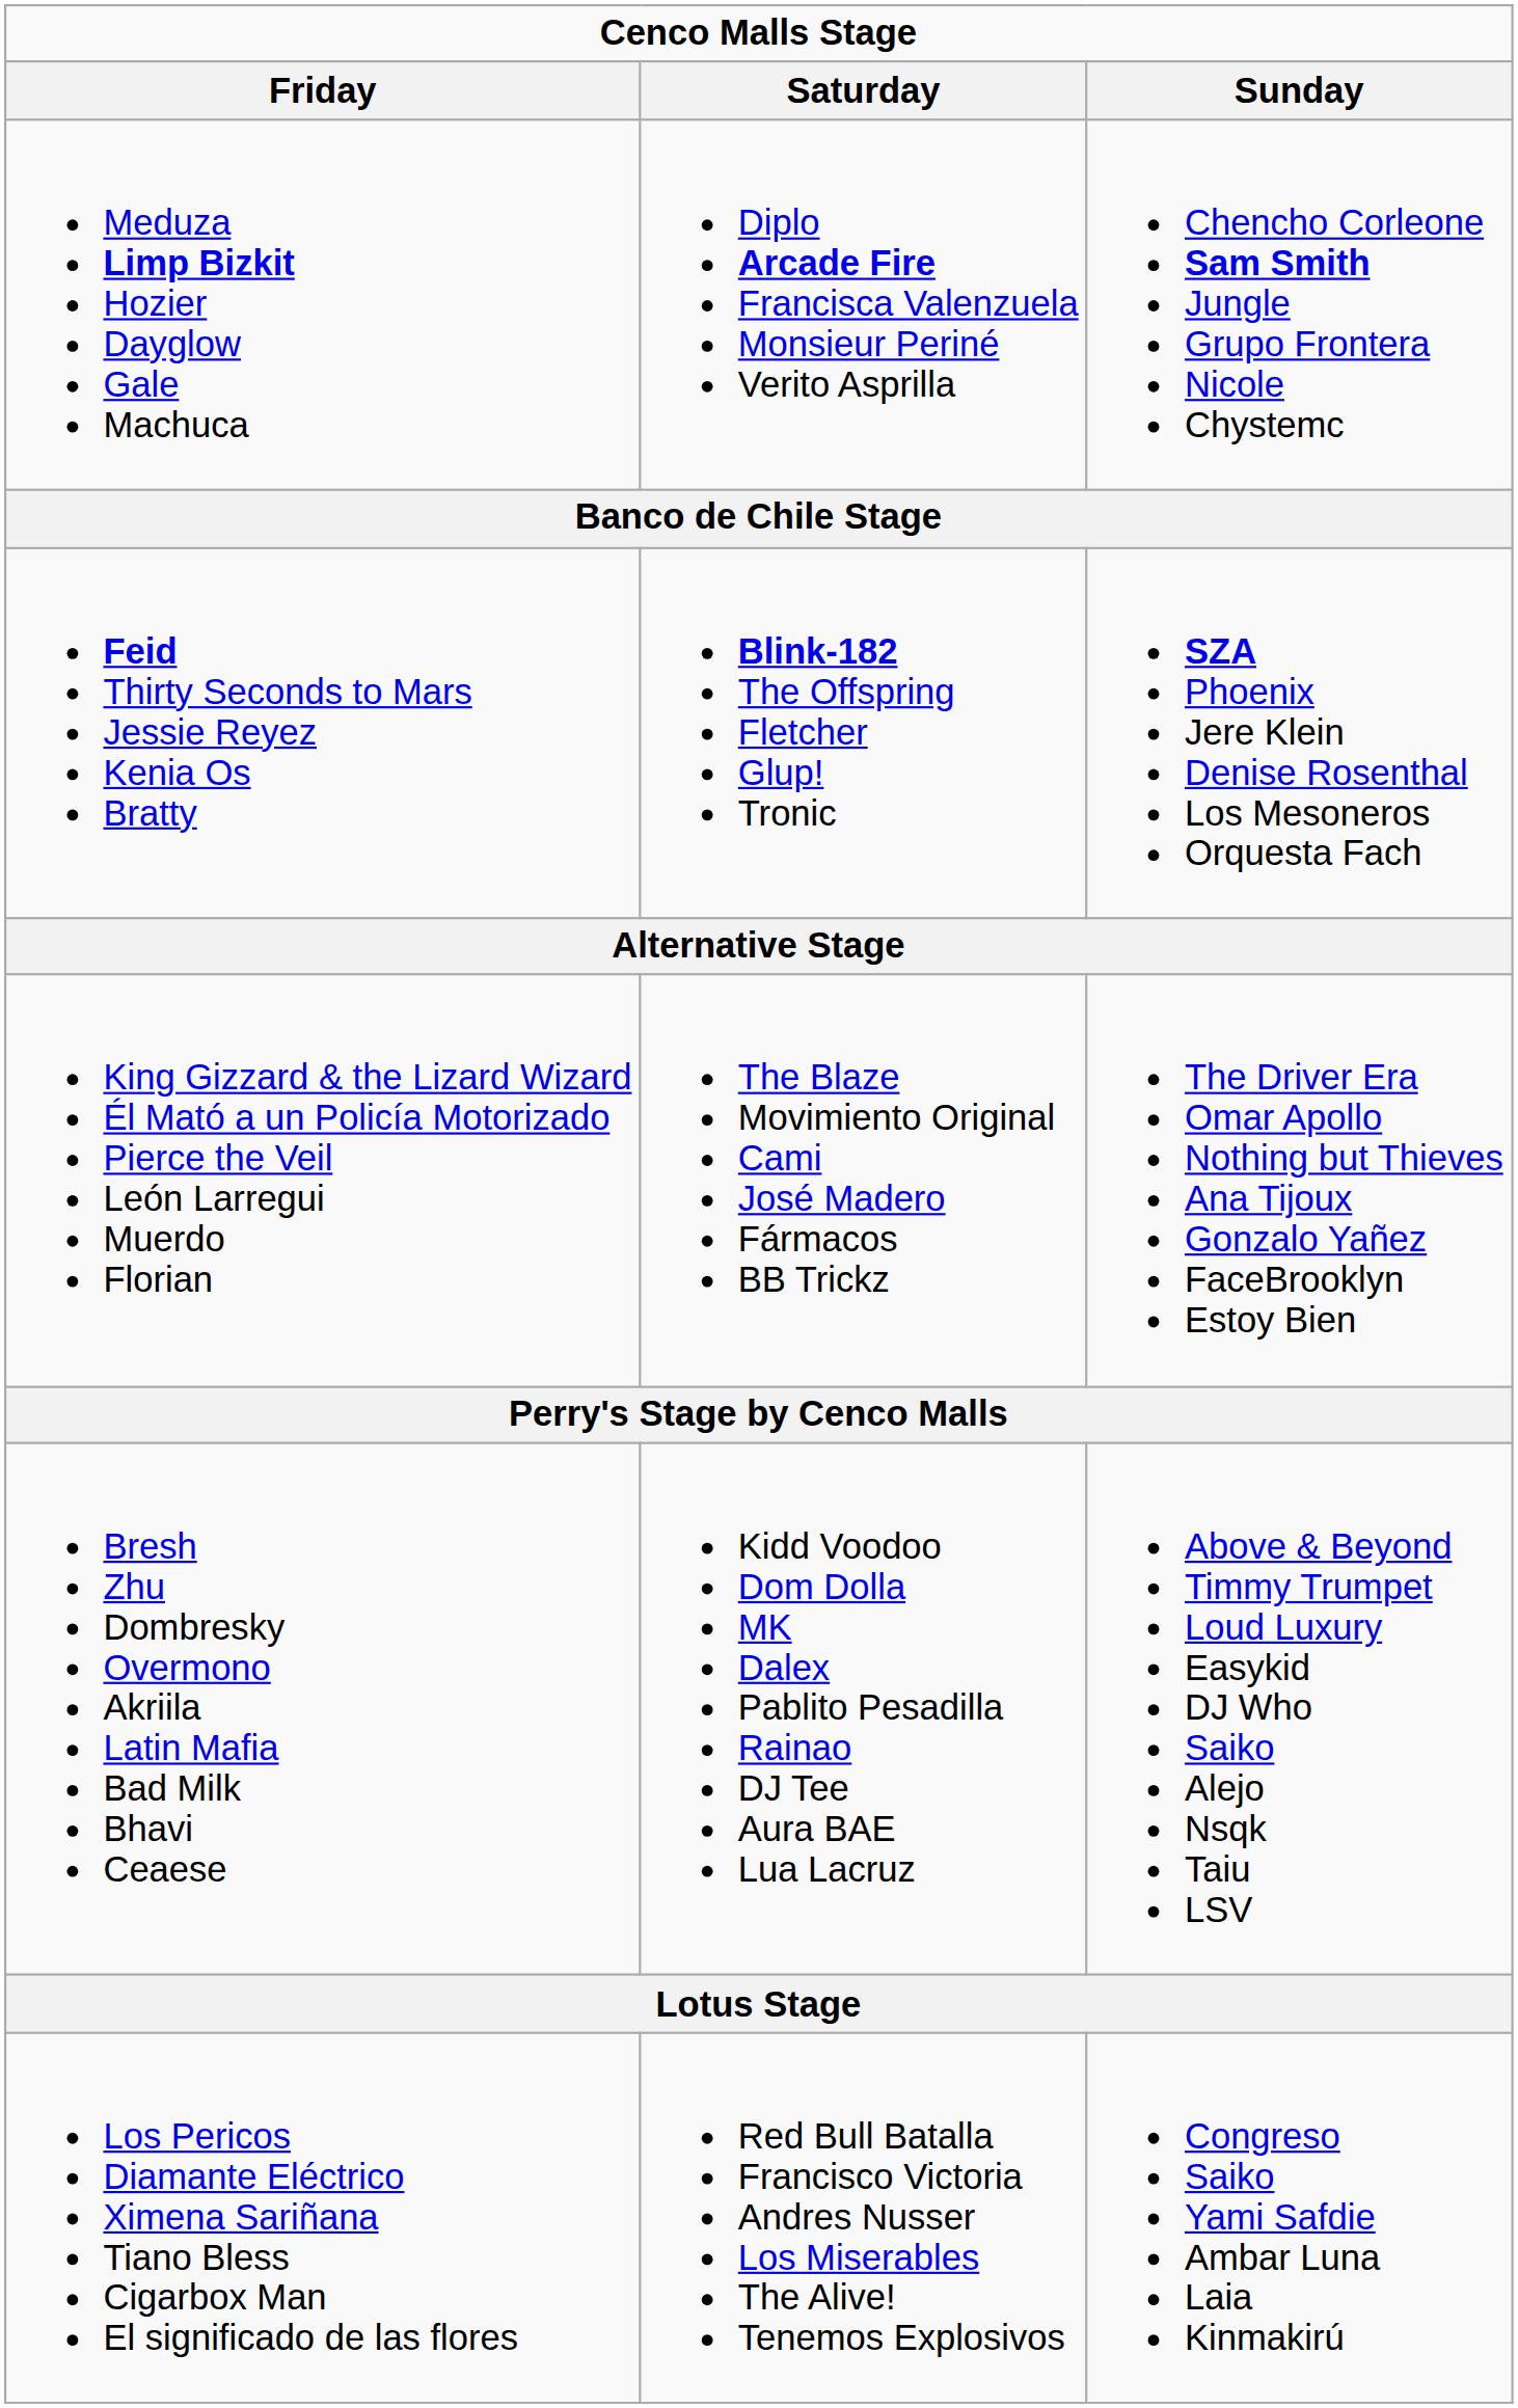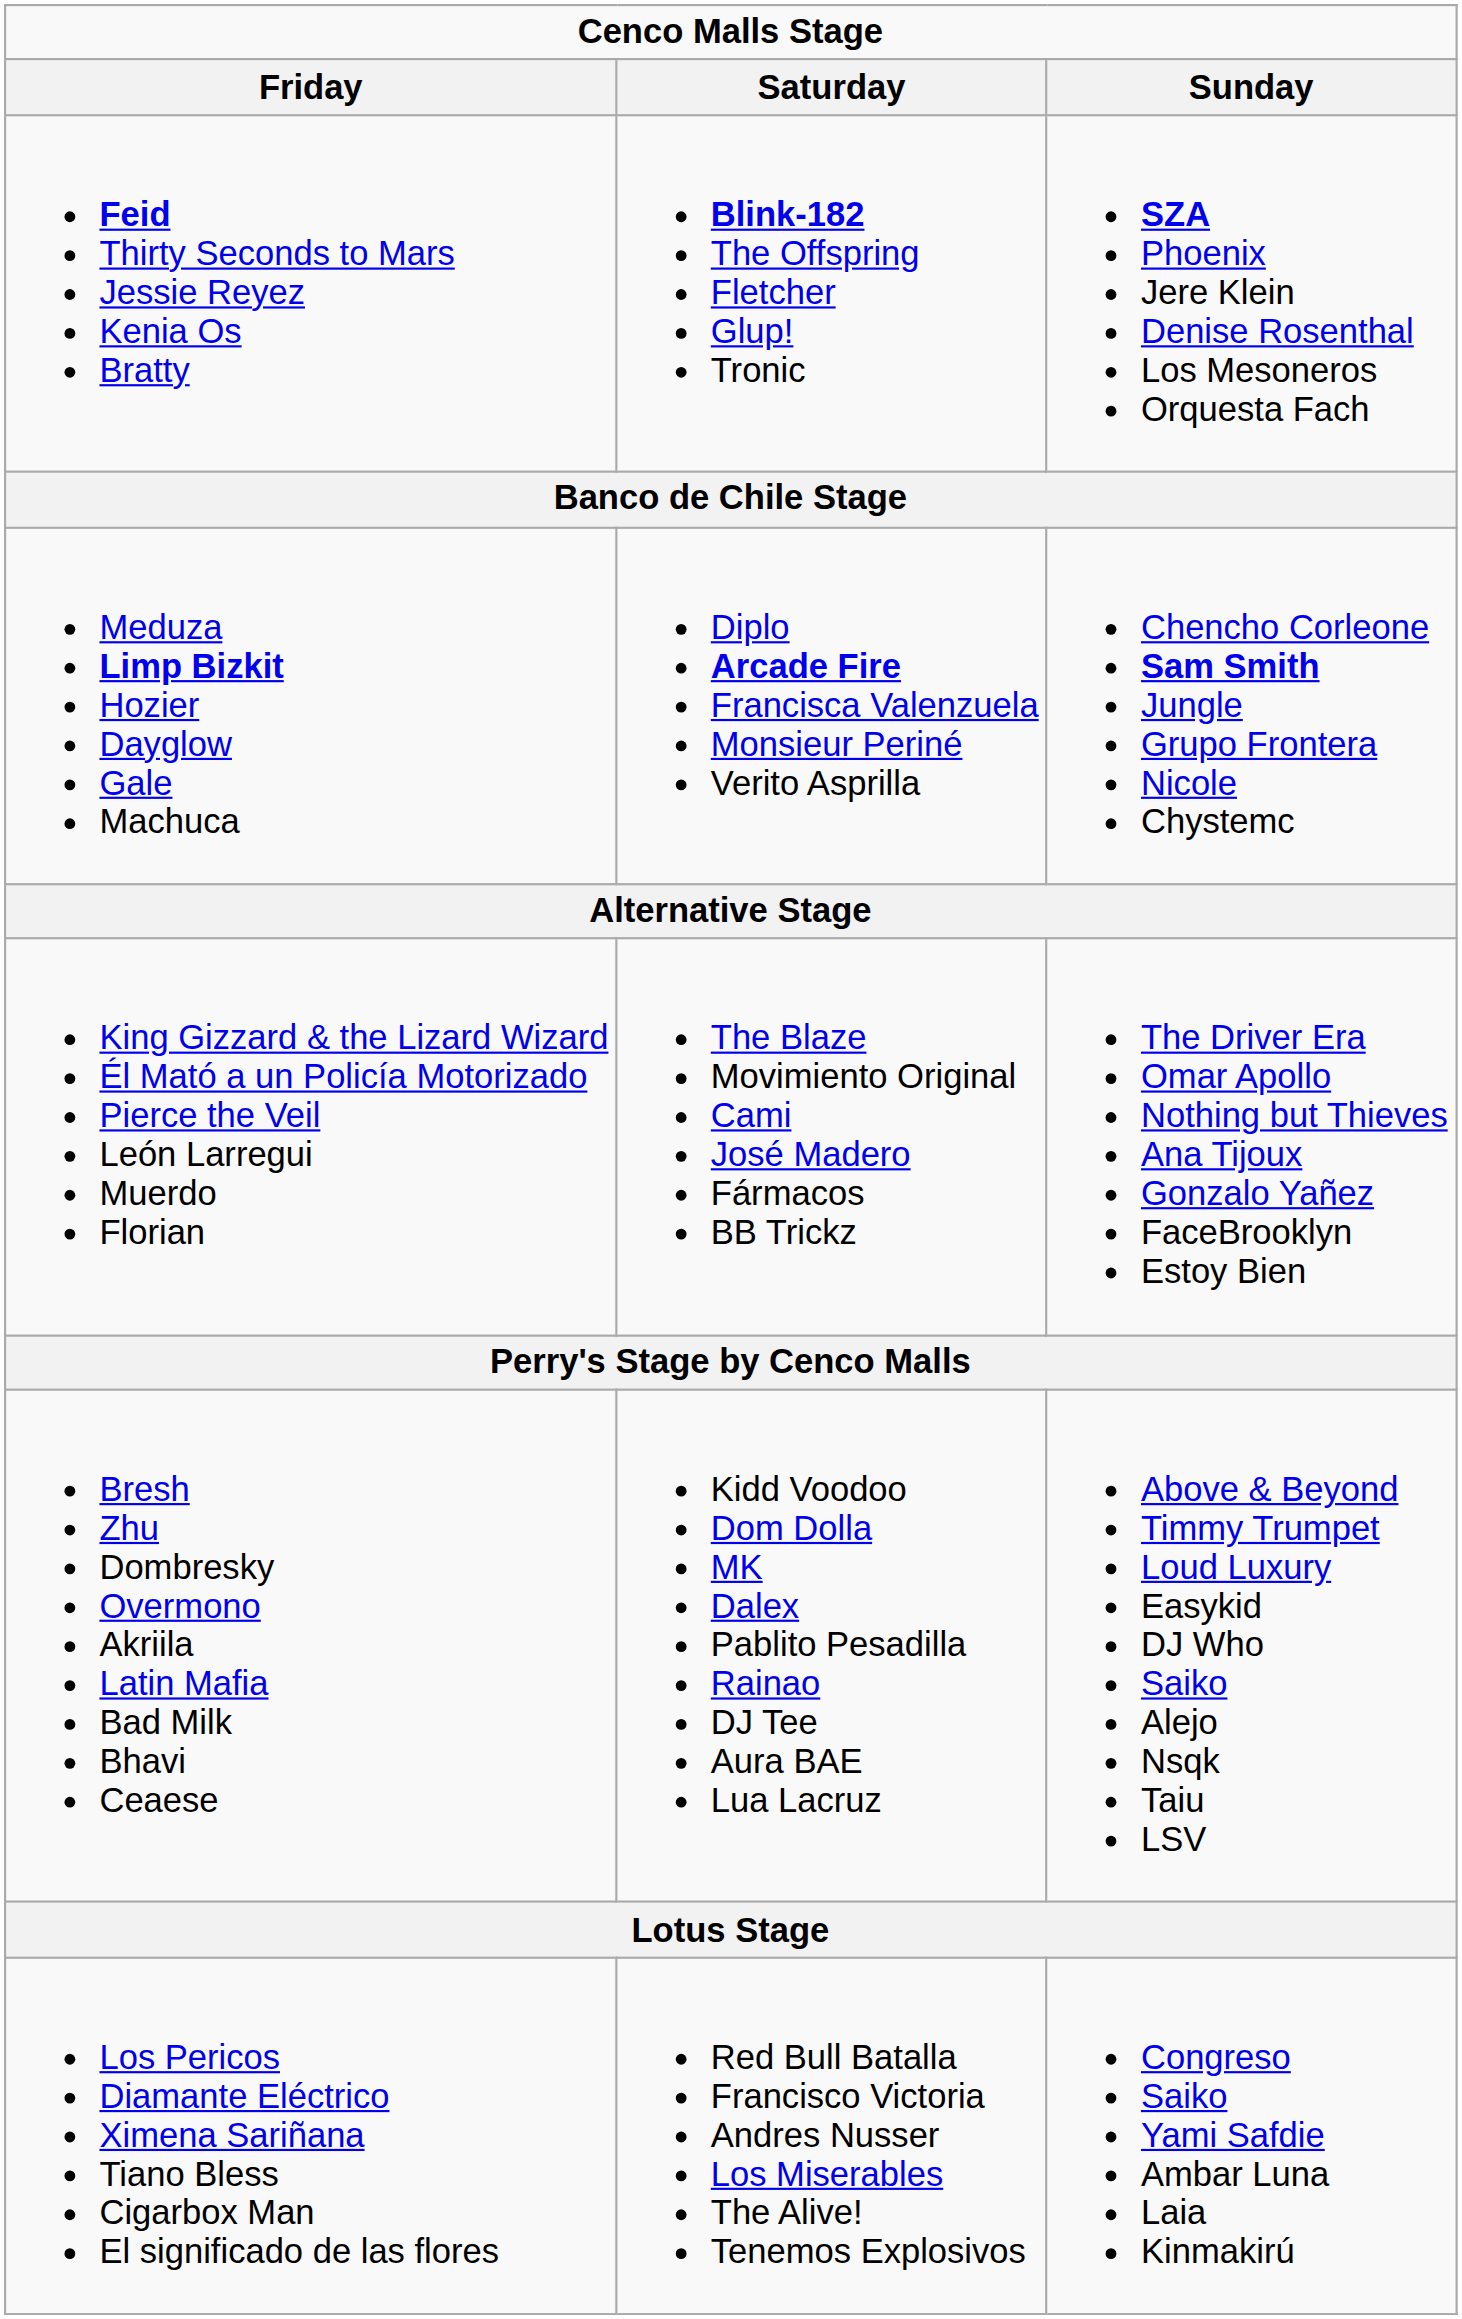rows swapped: Feid Thirty Seconds to Mars Jessie Reyez Kenia Os Bratty <-> Meduza Limp Bizkit Hozier Dayglow Gale Machuca
